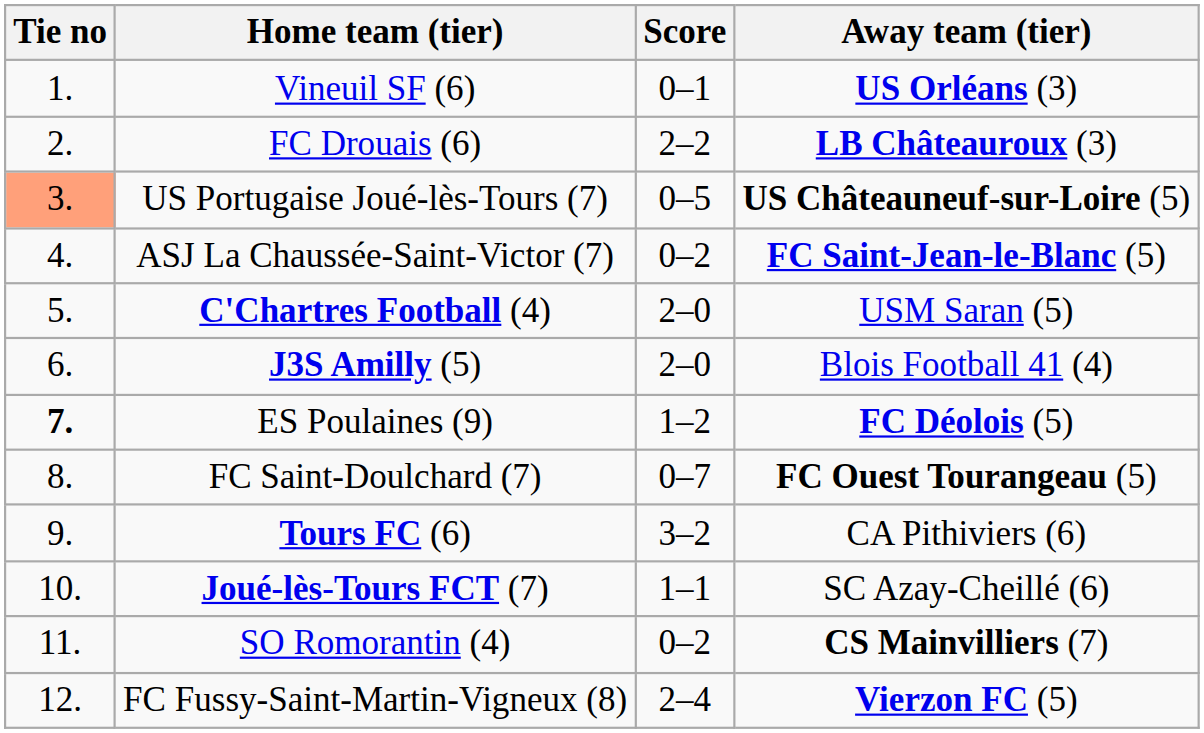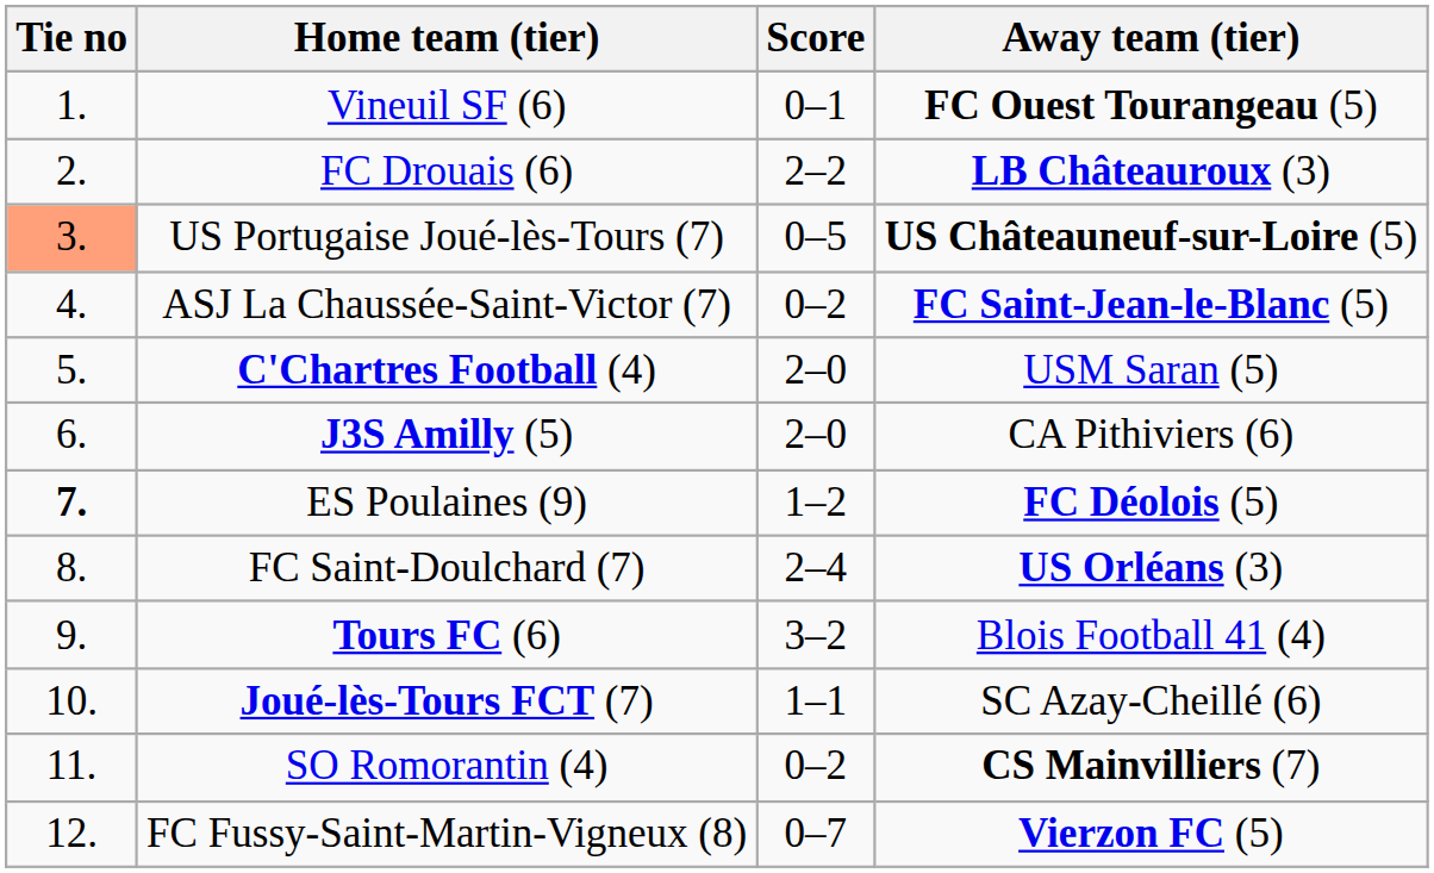Vineuil SF (6) | Away team (tier): US Orléans (3) -> FC Ouest Tourangeau (5)
J3S Amilly (5) | Away team (tier): Blois Football 41 (4) -> CA Pithiviers (6)
FC Saint-Doulchard (7) | Score: 0–7 -> 2–4
FC Saint-Doulchard (7) | Away team (tier): FC Ouest Tourangeau (5) -> US Orléans (3)
Tours FC (6) | Away team (tier): CA Pithiviers (6) -> Blois Football 41 (4)
FC Fussy-Saint-Martin-Vigneux (8) | Score: 2–4 -> 0–7
